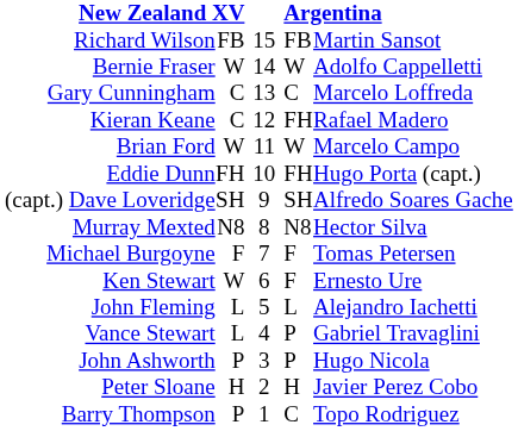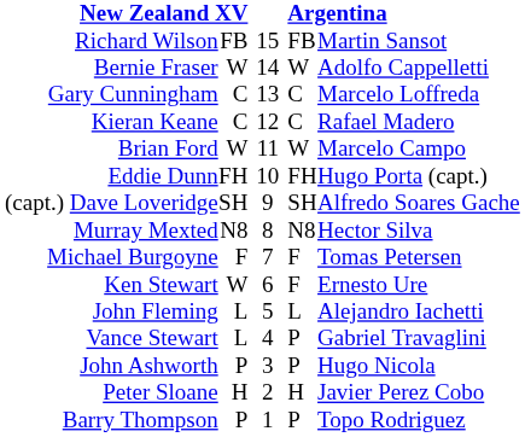Kieran Keane | column 4: FH -> C
Barry Thompson | column 4: C -> P
